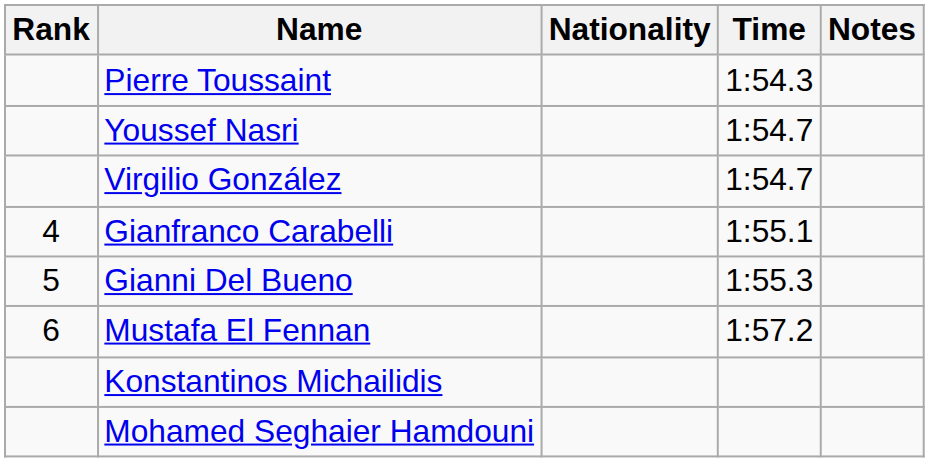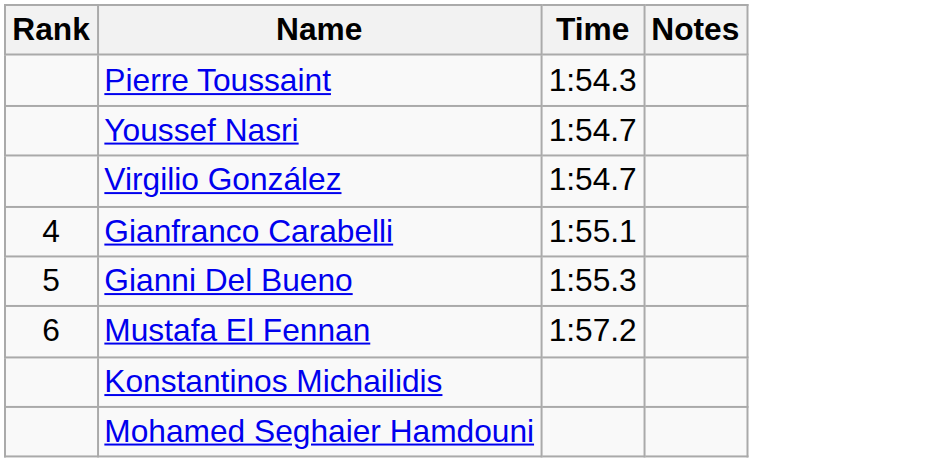- column: Nationality
